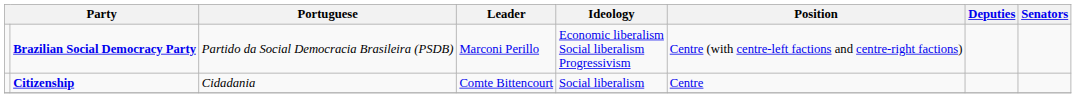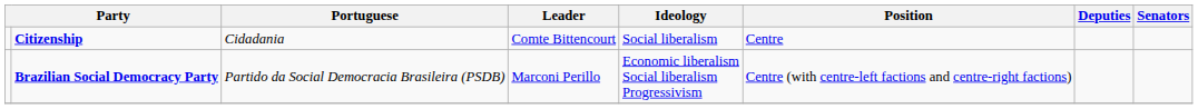rows swapped: Brazilian Social Democracy Party <-> Citizenship
